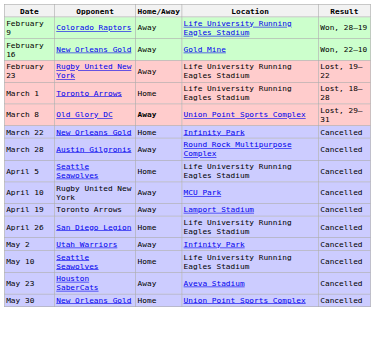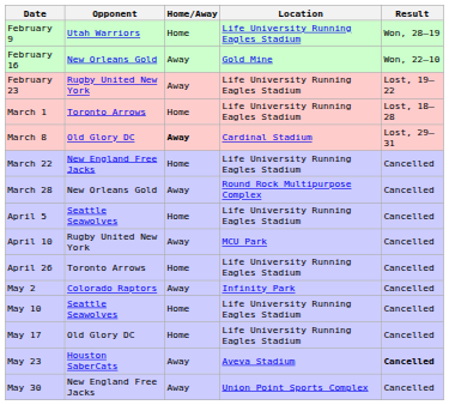February 9 | Opponent: Colorado Raptors -> Utah Warriors
February 9 | Home/Away: Away -> Home
March 8 | Location: Union Point Sports Complex -> Cardinal Stadium
March 22 | Opponent: New Orleans Gold -> New England Free Jacks
March 22 | Location: Infinity Park -> Life University Running Eagles Stadium
March 28 | Opponent: Austin Gilgronis -> New Orleans Gold
- row: April 19 | Toronto Arrows | Away | Lamport Stadium | Cancelled
April 26 | Opponent: San Diego Legion -> Toronto Arrows
May 2 | Opponent: Utah Warriors -> Colorado Raptors
+ row: May 17 | Old Glory DC | Home | Life University Running Eagles Stadium | Cancelled
May 23 | Result: normal -> bold
May 30 | Opponent: New Orleans Gold -> New England Free Jacks
May 30 | Home/Away: Home -> Away
